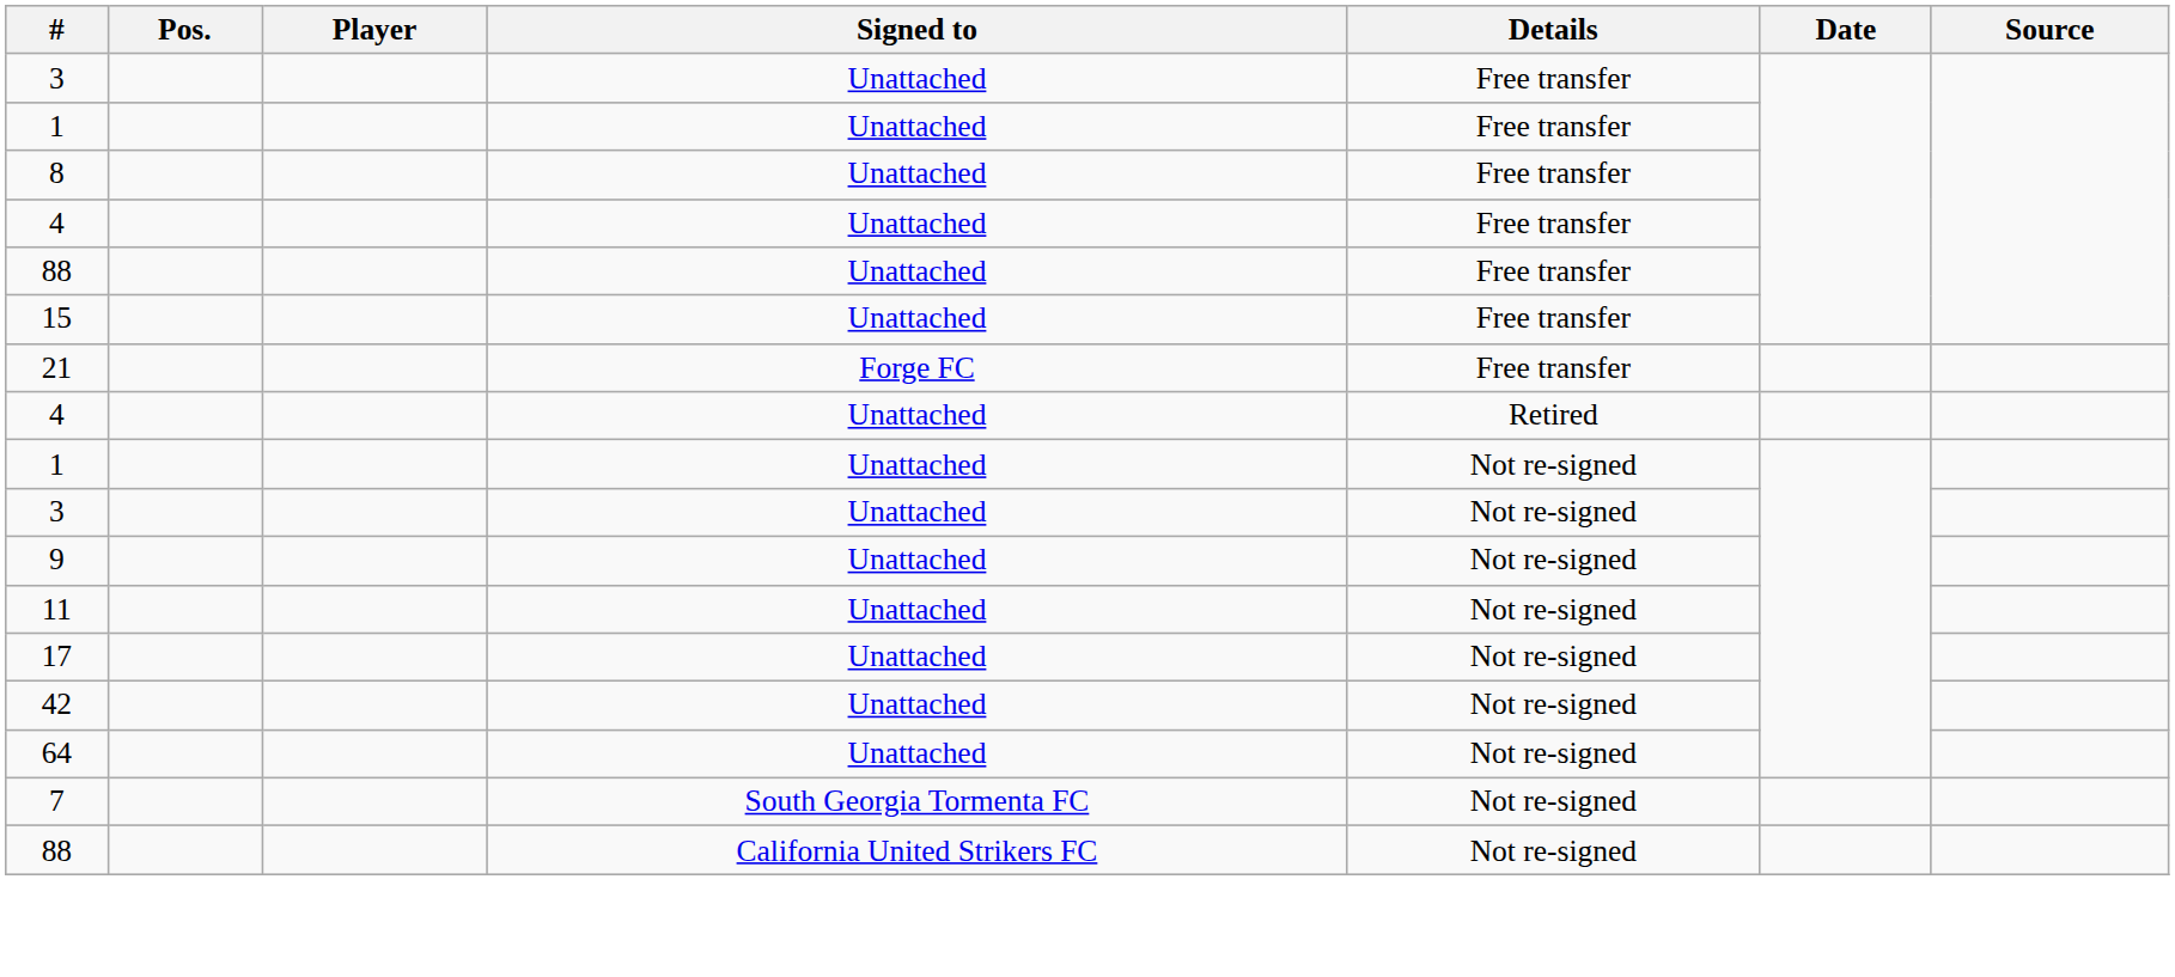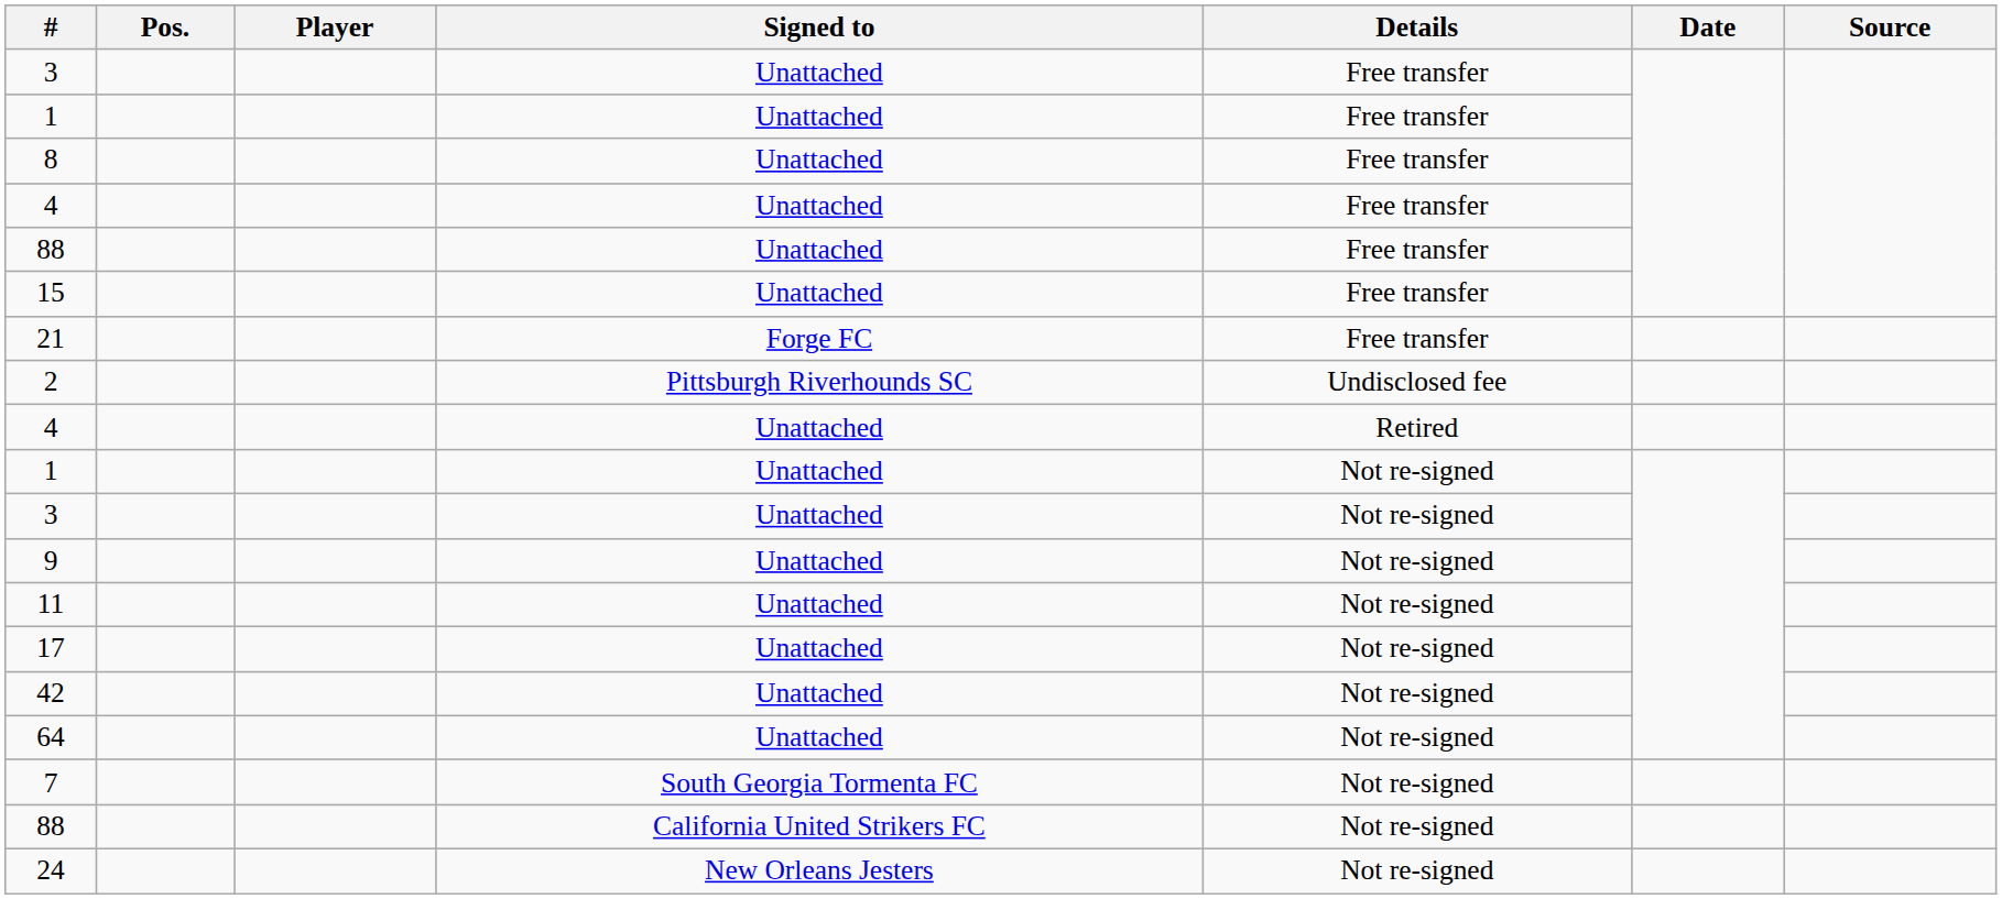+ row: 2 | Pittsburgh Riverhounds SC | Undisclosed fee
+ row: 24 | New Orleans Jesters | Not re-signed
